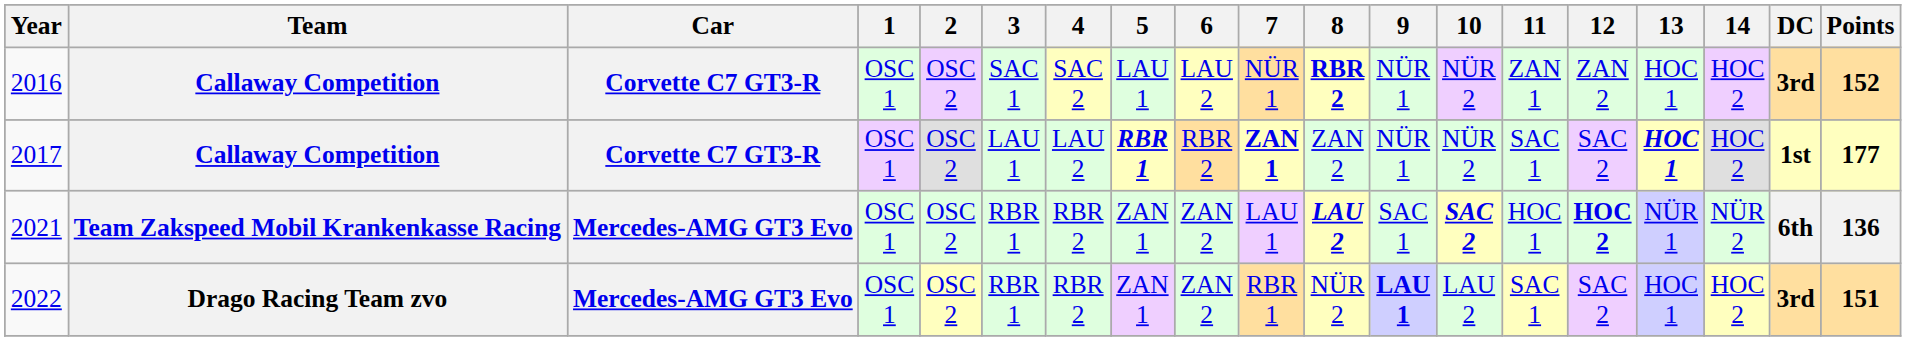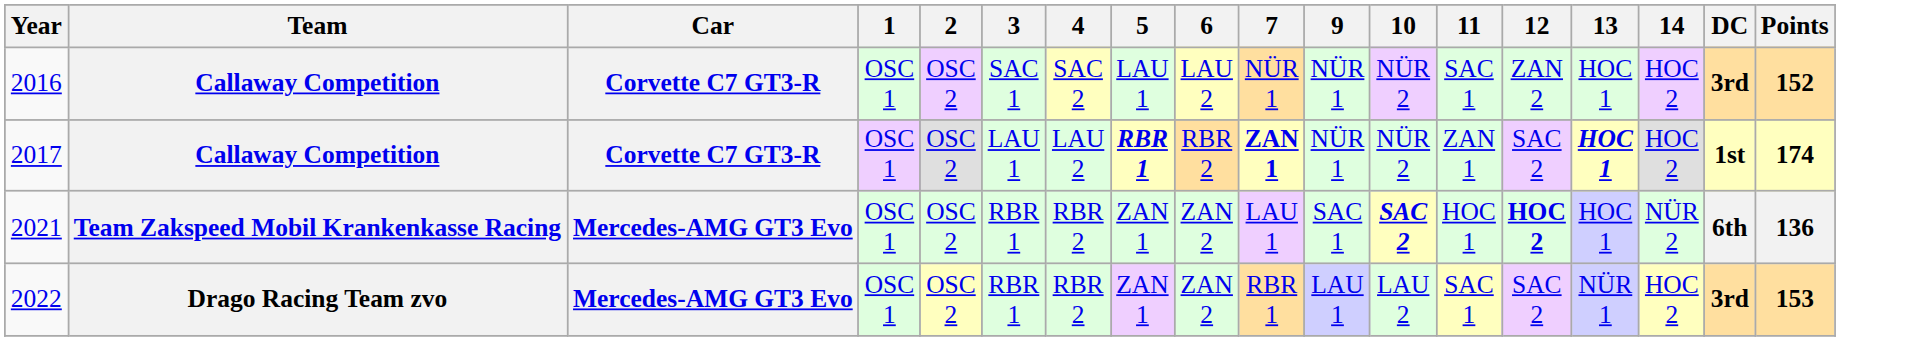- column: 8 | RBR 2 | ZAN 2 | LAU 2 | NÜR 2
2016 | 11: ZAN 1 -> SAC 1
2017 | 11: SAC 1 -> ZAN 1
2017 | Points: 177 -> 174
2021 | 13: NÜR 1 -> HOC 1
2022 | 9: bold -> normal
2022 | 13: HOC 1 -> NÜR 1
2022 | Points: 151 -> 153
